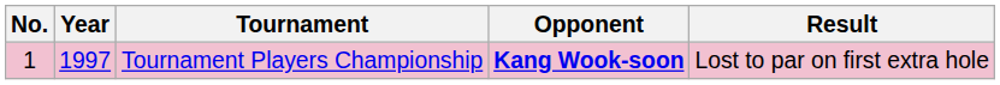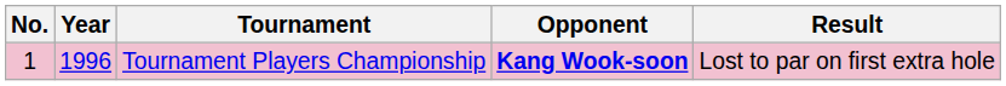Tournament Players Championship | Year: 1997 -> 1996
